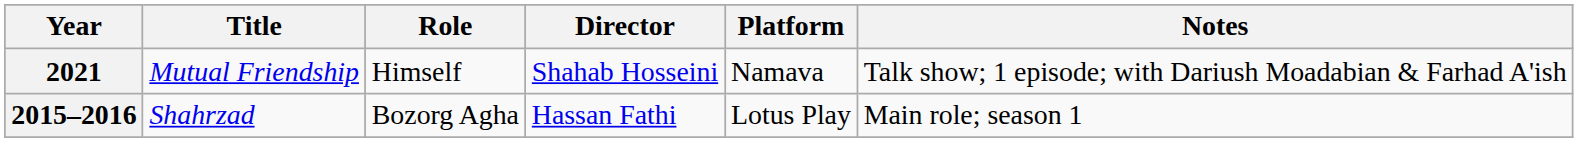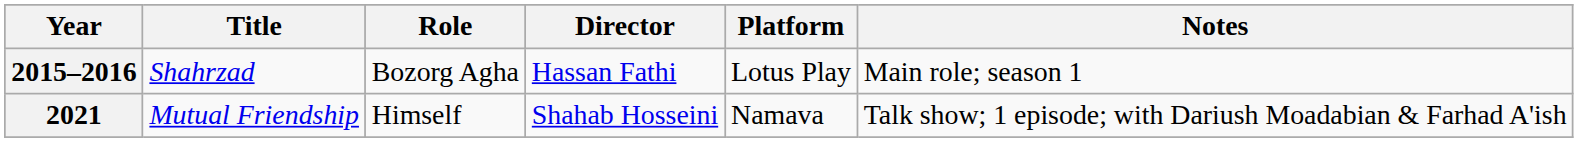rows swapped: 2015–2016 <-> 2021
